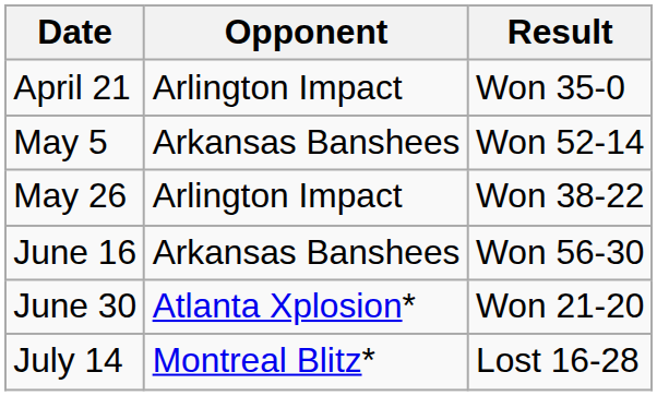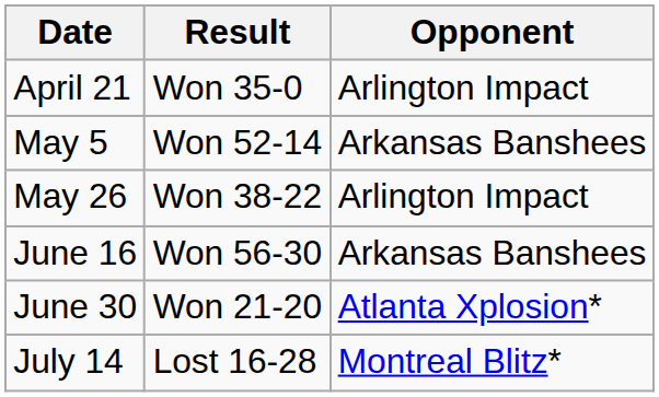columns swapped: Opponent <-> Result
